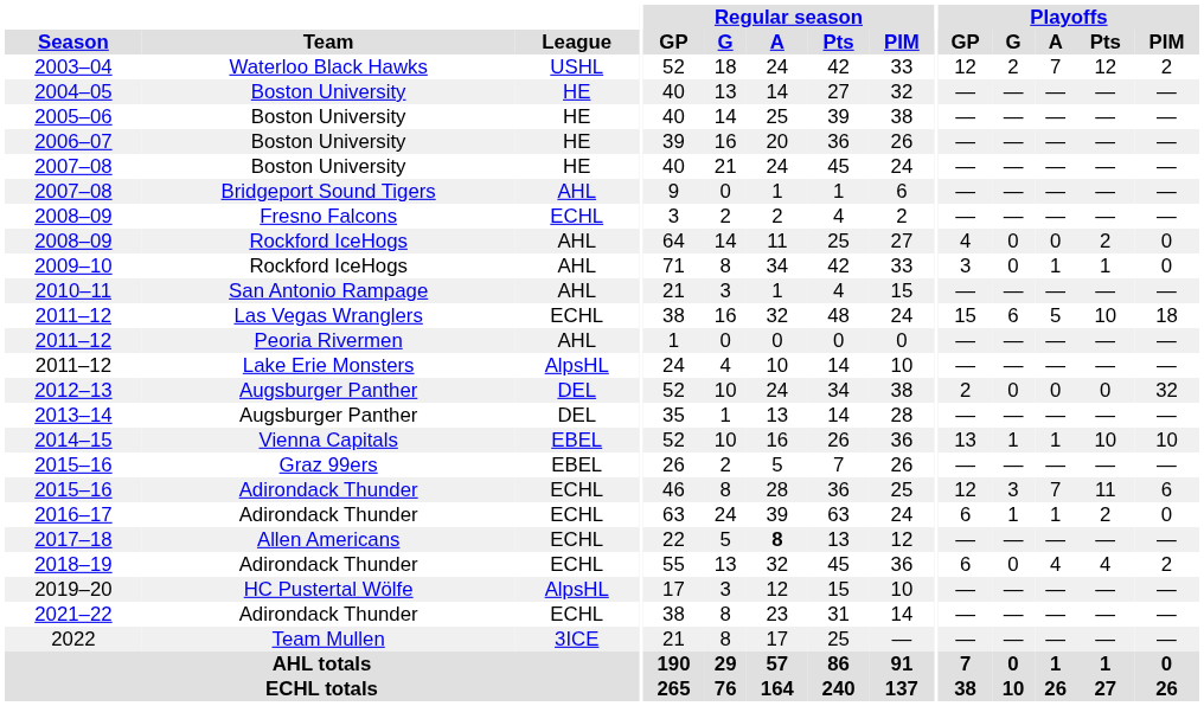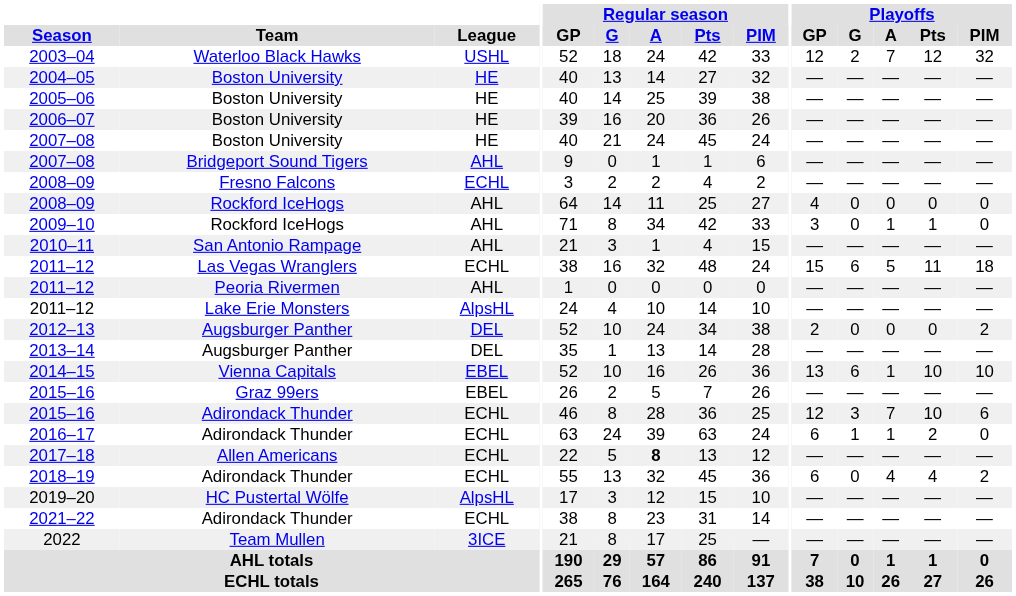2003–04 | Playoffs / PIM: 2 -> 32
2008–09 / Rockford IceHogs | Playoffs / Pts: 2 -> 0
2011–12 / Las Vegas Wranglers | Playoffs / Pts: 10 -> 11
2012–13 | Playoffs / PIM: 32 -> 2
2014–15 | Playoffs / G: 1 -> 6
2015–16 / Adirondack Thunder | Playoffs / Pts: 11 -> 10
